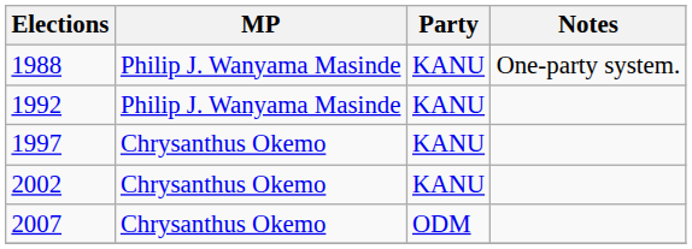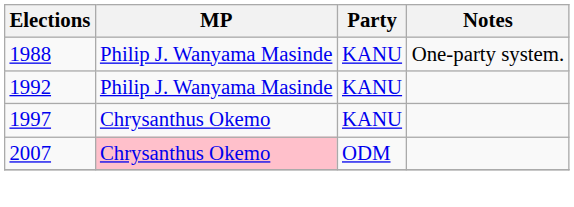- row: 2002 | Chrysanthus Okemo | KANU
2007 | MP: no background -> pink background
